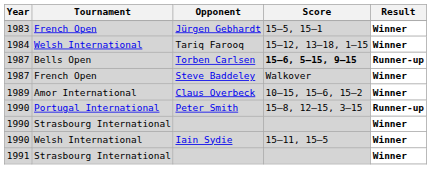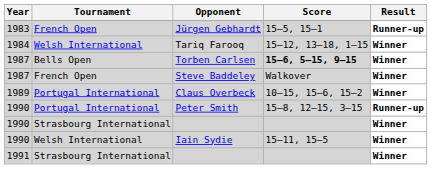Jürgen Gebhardt | Result: Winner -> Runner-up
Torben Carlsen | Result: Runner-up -> Winner
Claus Overbeck | Tournament: Amor International -> Portugal International
